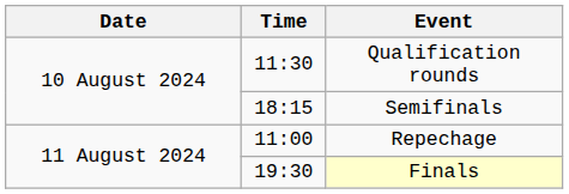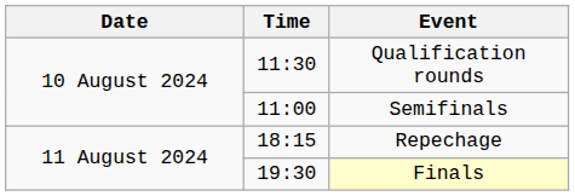Semifinals | Time: 18:15 -> 11:00
Repechage | Time: 11:00 -> 18:15
